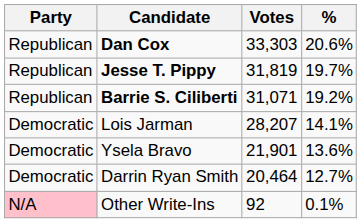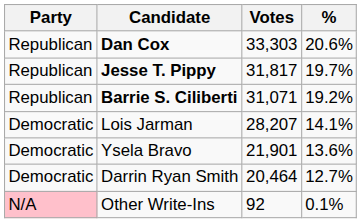Jesse T. Pippy | Votes: 31,819 -> 31,817
